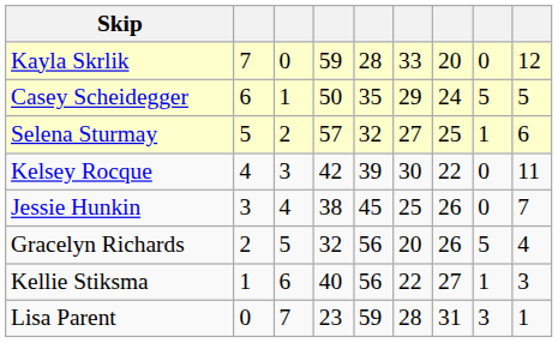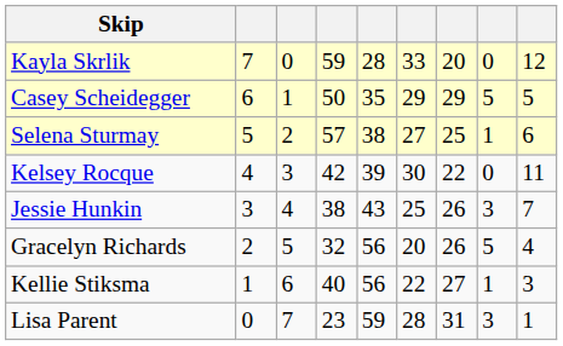Casey Scheidegger | column 7: 24 -> 29
Selena Sturmay | column 5: 32 -> 38
Jessie Hunkin | column 5: 45 -> 43
Jessie Hunkin | column 8: 0 -> 3
